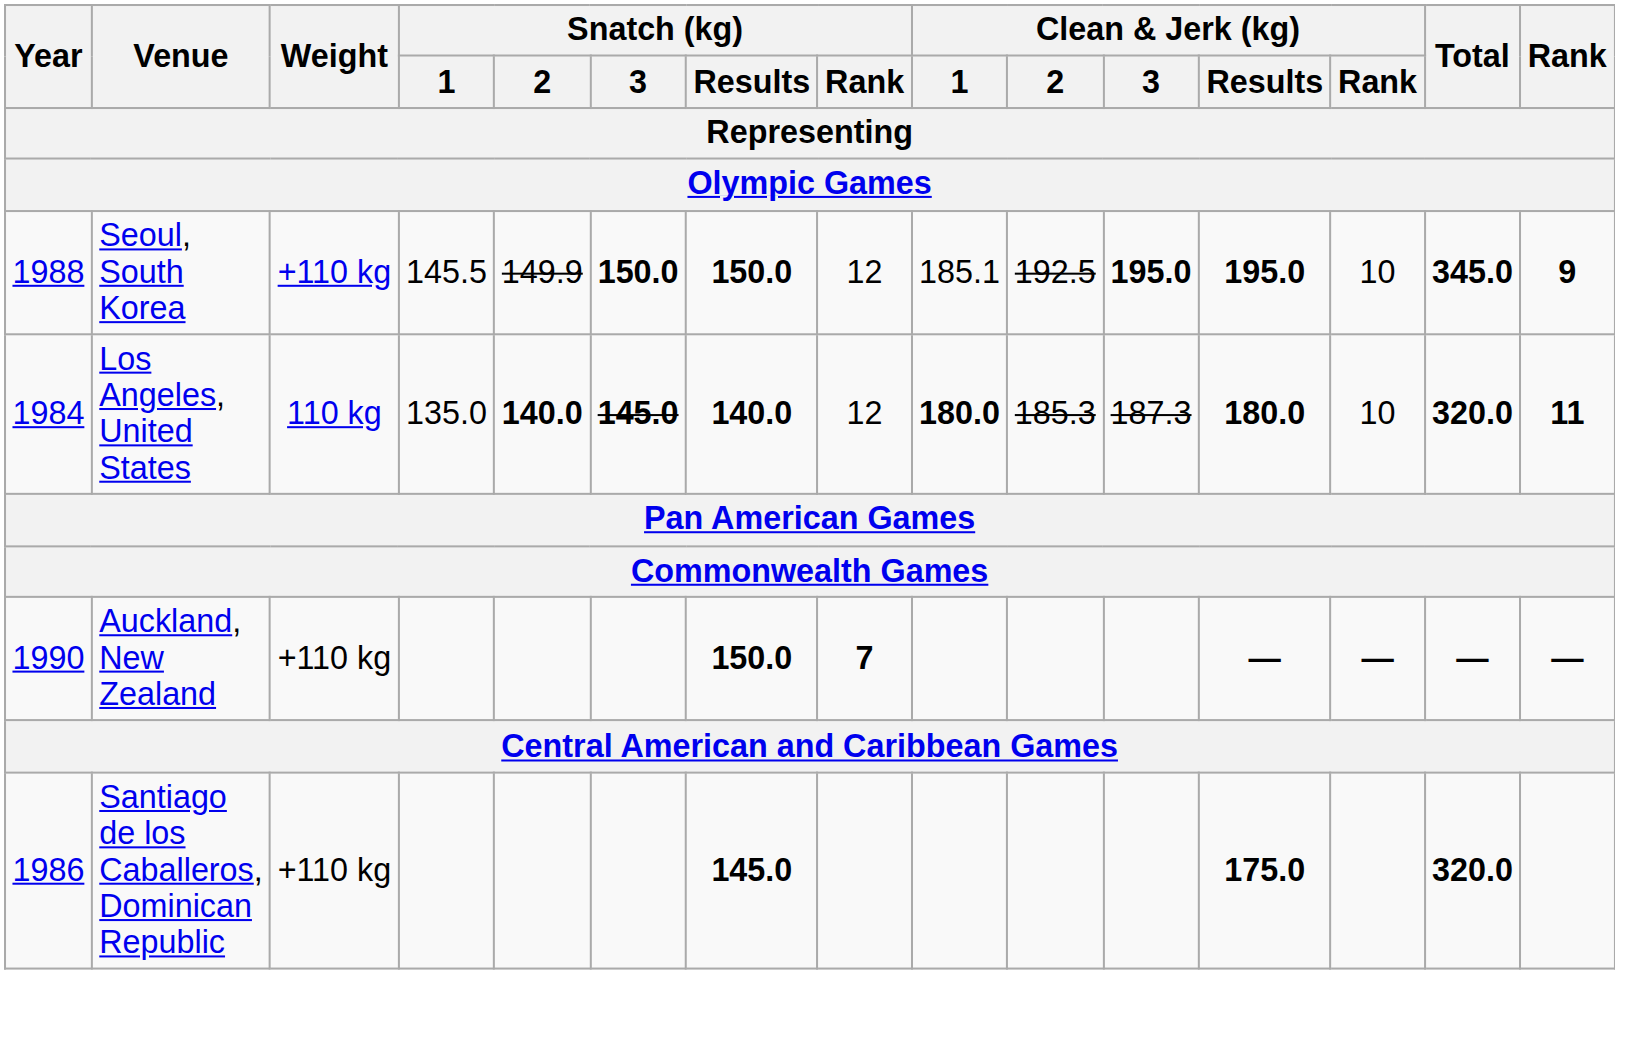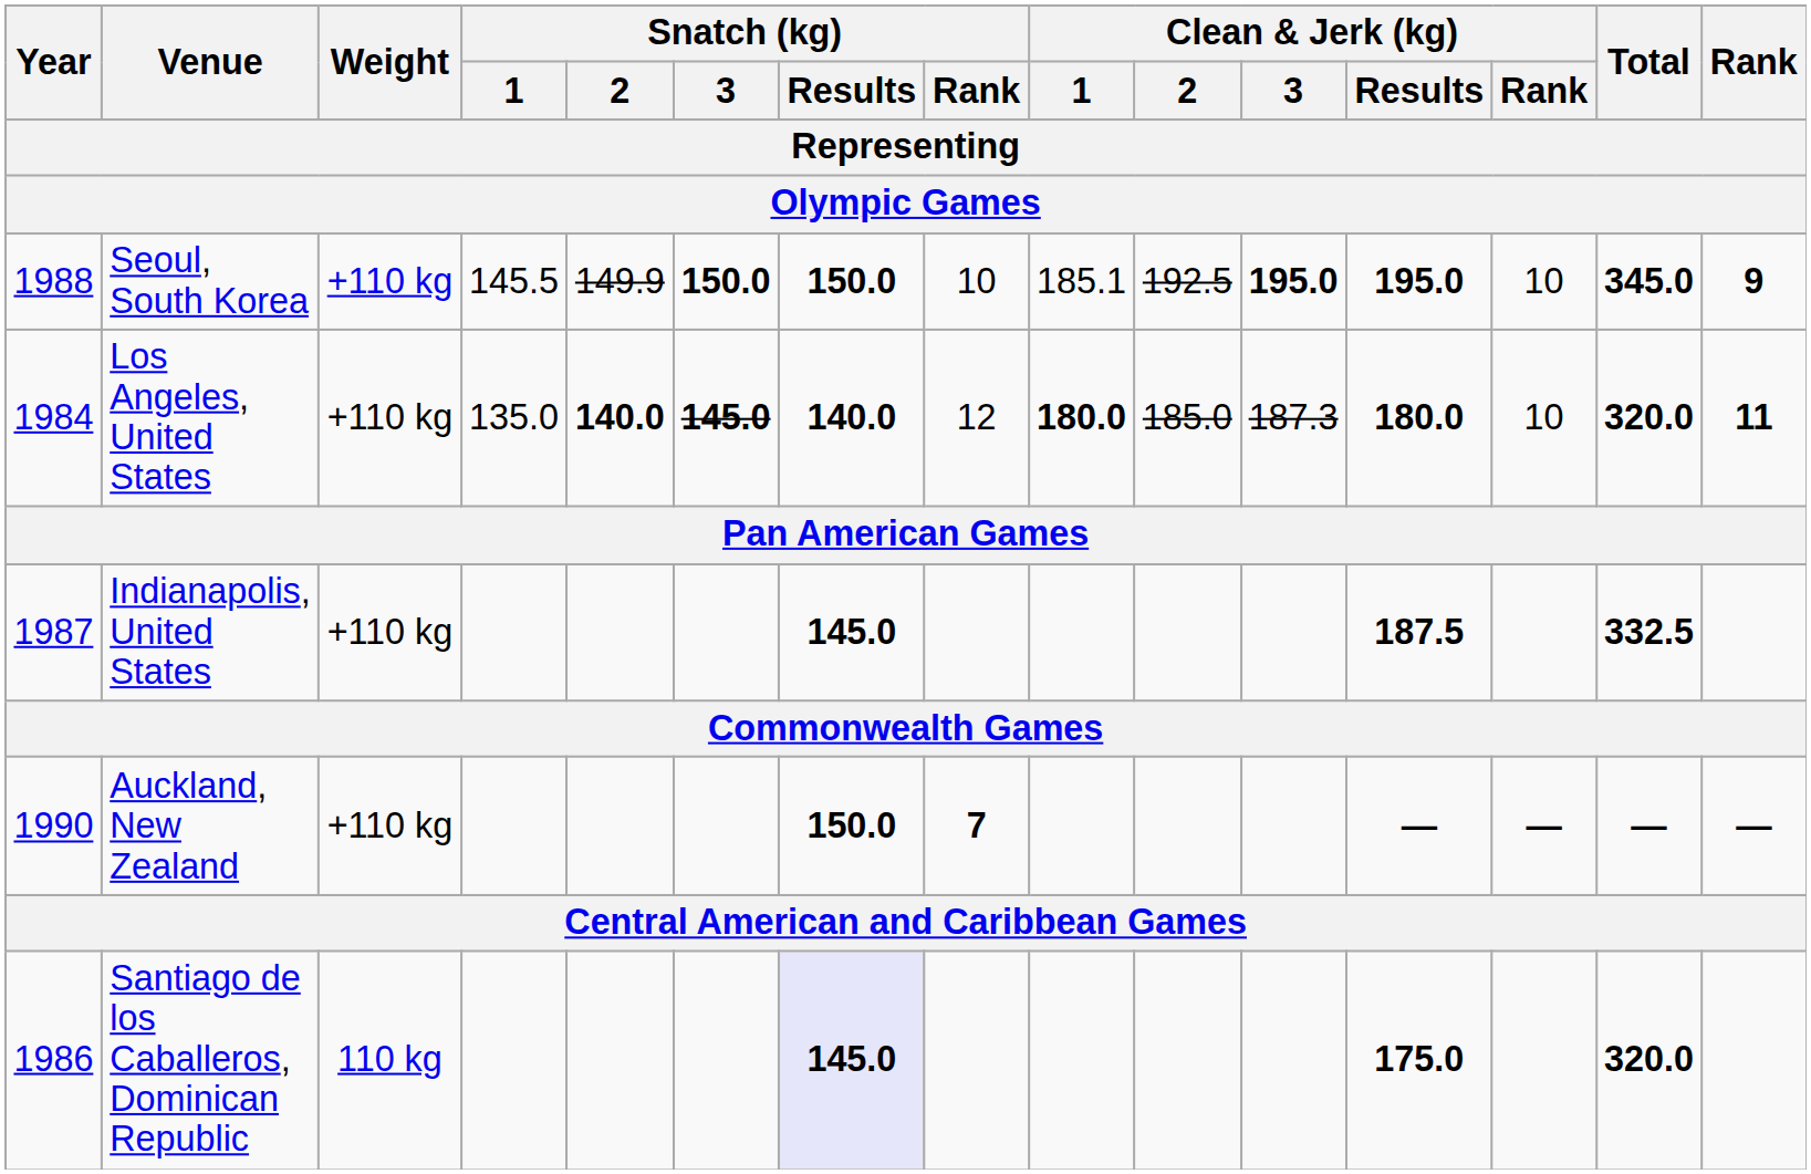Seoul, South Korea | Snatch (kg) / Rank: 12 -> 10
Los Angeles, United States | Weight: 110 kg -> +110 kg
Los Angeles, United States | Clean & Jerk (kg) / 2: 185.3 -> 185.0
+ row: 1987 | Indianapolis, United States | +110 kg | 145.0 | 187.5 | 332.5
Santiago de los Caballeros, Dominican Republic | Weight: +110 kg -> 110 kg
Santiago de los Caballeros, Dominican Republic | Snatch (kg) / Results: no background -> lavender background
